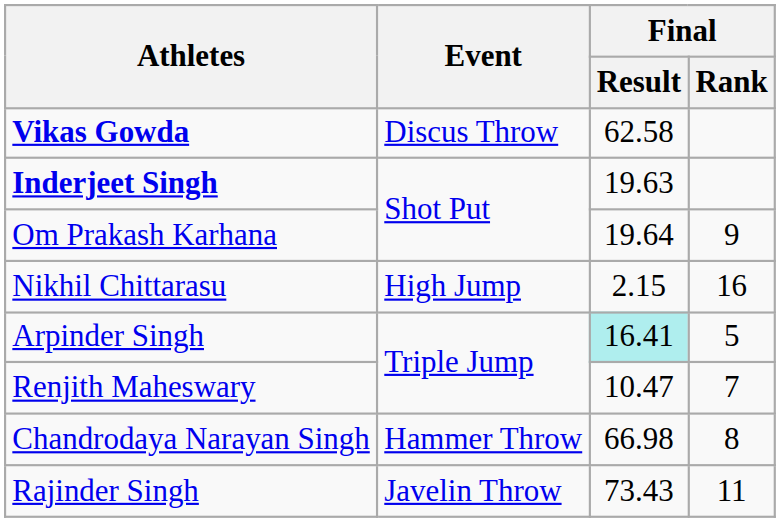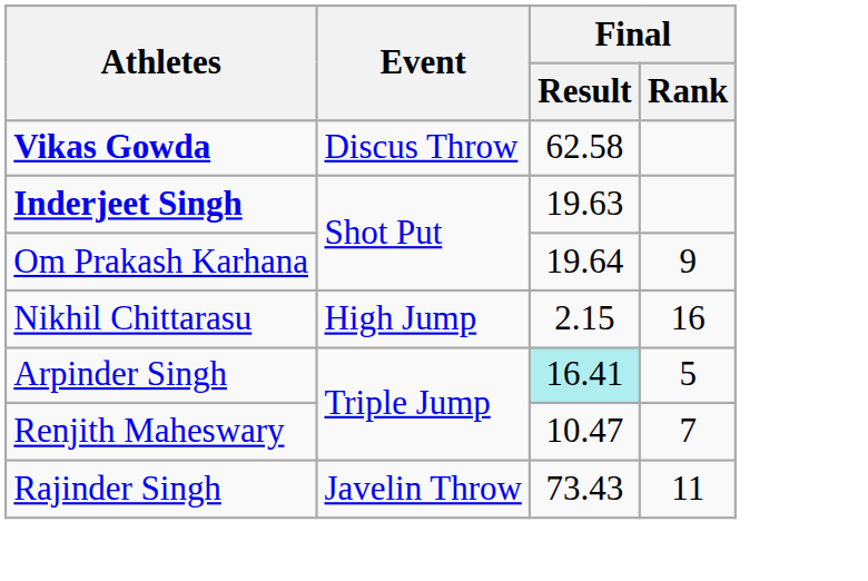- row: Chandrodaya Narayan Singh | Hammer Throw | 66.98 | 8
